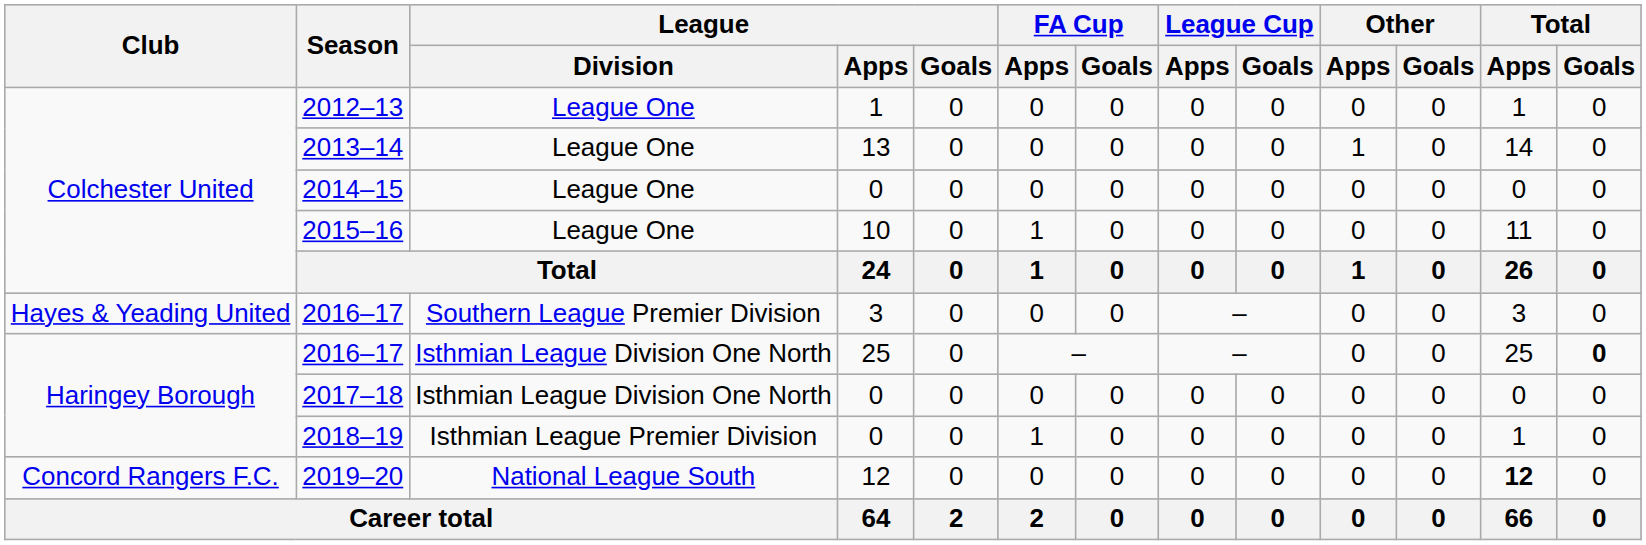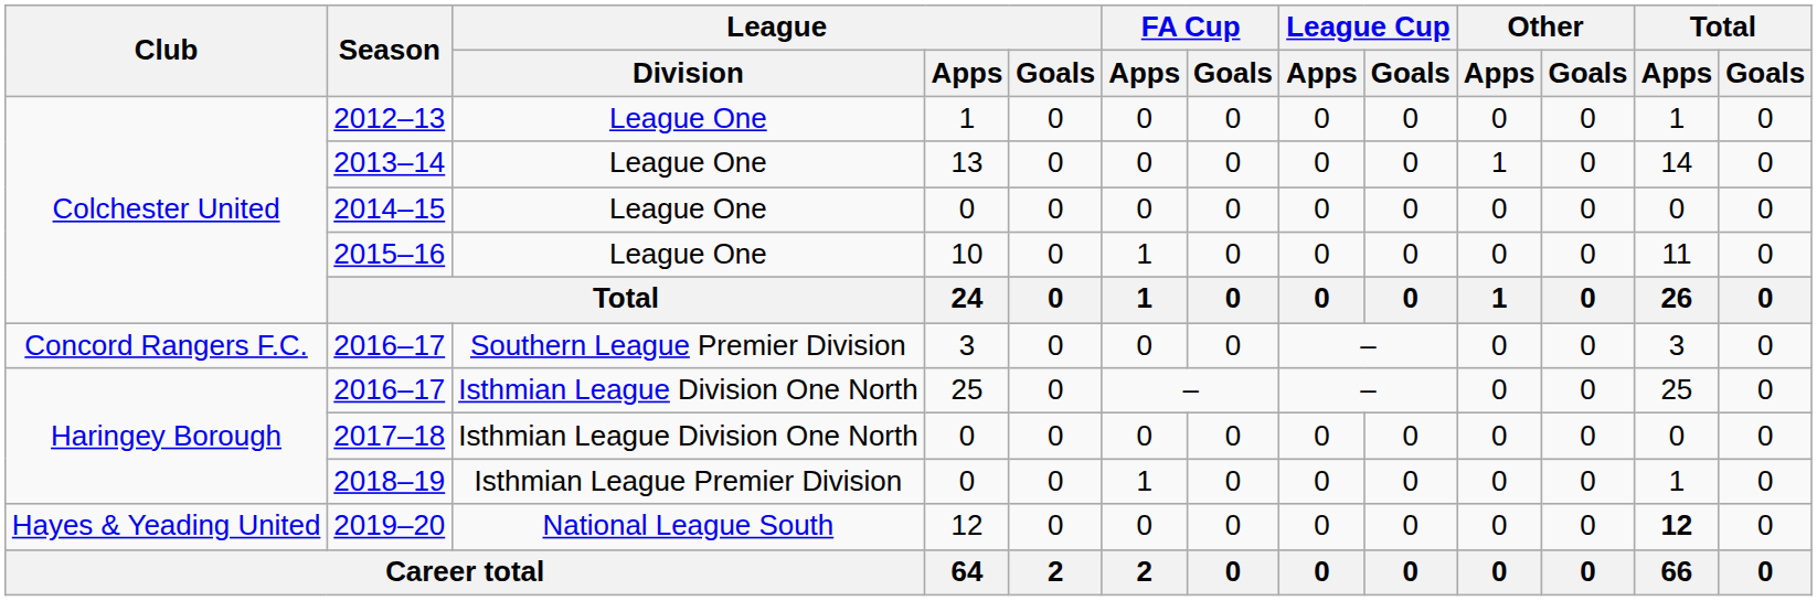2016–17 / 3 | Club: Hayes & Yeading United -> Concord Rangers F.C.
2016–17 / 25 | Total / Goals: bold -> normal
2019–20 | Club: Concord Rangers F.C. -> Hayes & Yeading United
